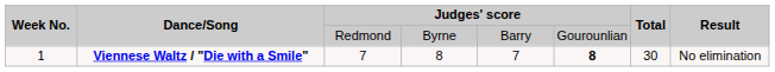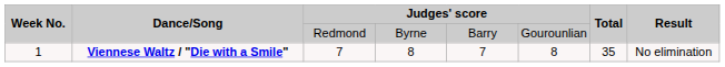1 | column 6: bold -> normal
1 | Total: 30 -> 35
